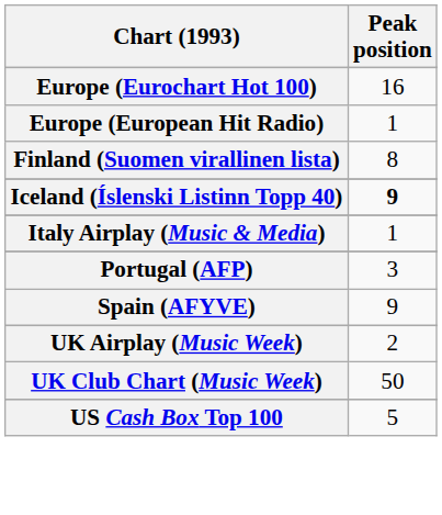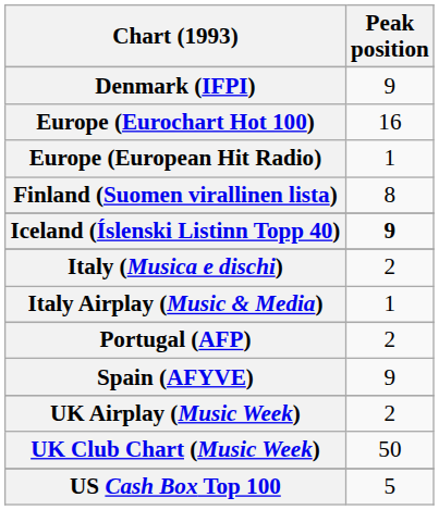+ row: Denmark (IFPI) | 9
+ row: Italy (Musica e dischi) | 2
Portugal (AFP) | Peak position: 3 -> 2
